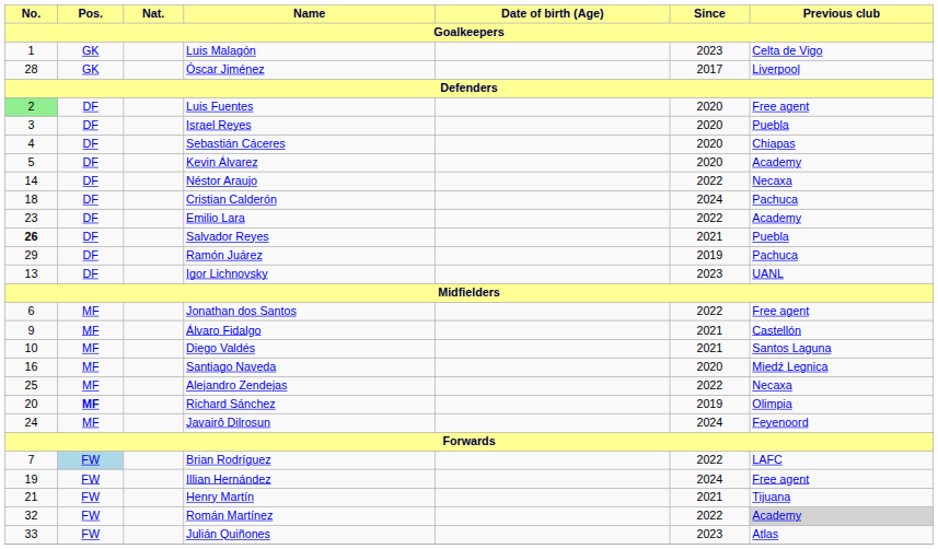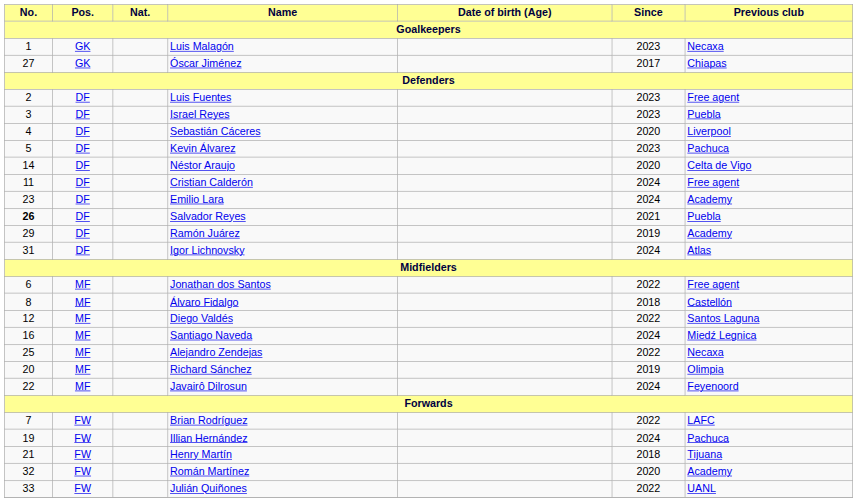Luis Malagón | Previous club / Goalkeepers: Celta de Vigo -> Necaxa
Óscar Jiménez | No. / Goalkeepers: 28 -> 27
Óscar Jiménez | Previous club / Goalkeepers: Liverpool -> Chiapas
Luis Fuentes | No. / Goalkeepers: lightgreen background -> no background
Luis Fuentes | Since / Goalkeepers: 2020 -> 2023
Israel Reyes | Since / Goalkeepers: 2020 -> 2023
Sebastián Cáceres | Previous club / Goalkeepers: Chiapas -> Liverpool
Kevin Álvarez | Since / Goalkeepers: 2020 -> 2023
Kevin Álvarez | Previous club / Goalkeepers: Academy -> Pachuca
Néstor Araujo | Since / Goalkeepers: 2022 -> 2020
Néstor Araujo | Previous club / Goalkeepers: Necaxa -> Celta de Vigo
Cristian Calderón | No. / Goalkeepers: 18 -> 11
Cristian Calderón | Previous club / Goalkeepers: Pachuca -> Free agent
Emilio Lara | Since / Goalkeepers: 2022 -> 2024
Ramón Juárez | Previous club / Goalkeepers: Pachuca -> Academy
Igor Lichnovsky | No. / Goalkeepers: 13 -> 31
Igor Lichnovsky | Since / Goalkeepers: 2023 -> 2024
Igor Lichnovsky | Previous club / Goalkeepers: UANL -> Atlas
Álvaro Fidalgo | No. / Goalkeepers: 9 -> 8
Álvaro Fidalgo | Since / Goalkeepers: 2021 -> 2018
Diego Valdés | No. / Goalkeepers: 10 -> 12
Diego Valdés | Since / Goalkeepers: 2021 -> 2022
Santiago Naveda | Since / Goalkeepers: 2020 -> 2024
Richard Sánchez | Pos. / Goalkeepers: bold -> normal
Javairô Dilrosun | No. / Goalkeepers: 24 -> 22
Brian Rodríguez | Pos. / Goalkeepers: lightblue background -> no background
Illian Hernández | Previous club / Goalkeepers: Free agent -> Pachuca
Henry Martín | Since / Goalkeepers: 2021 -> 2018
Román Martínez | Since / Goalkeepers: 2022 -> 2020
Román Martínez | Previous club / Goalkeepers: lightgrey background -> no background
Julián Quiñones | Since / Goalkeepers: 2023 -> 2022
Julián Quiñones | Previous club / Goalkeepers: Atlas -> UANL
